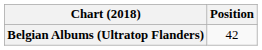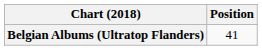Belgian Albums (Ultratop Flanders) | Position: 42 -> 41
